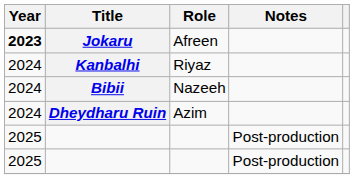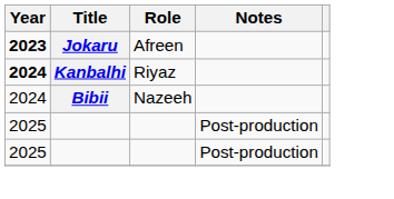Kanbalhi | Year: normal -> bold
- row: 2024 | Dheydharu Ruin | Azim
